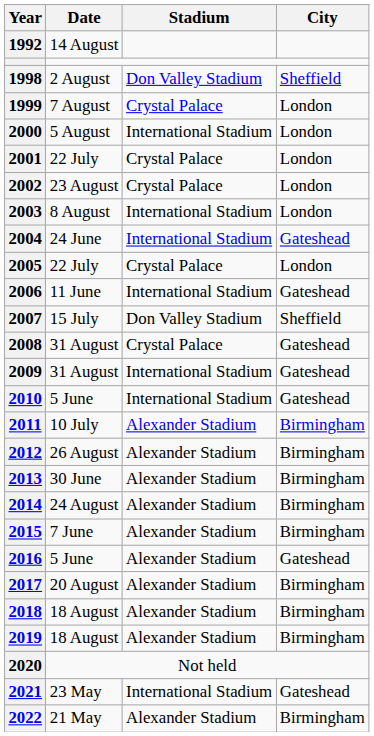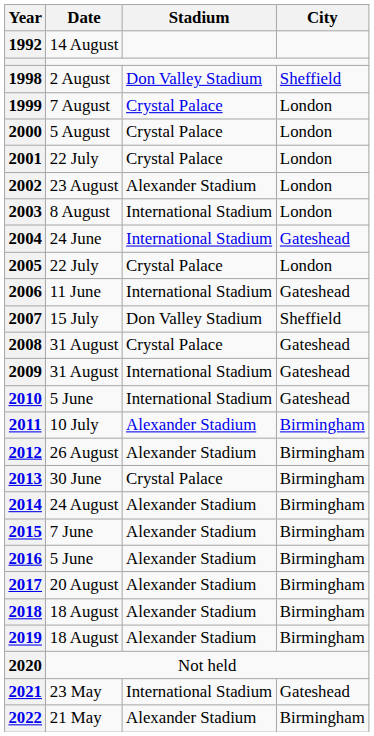2000 | Stadium: International Stadium -> Crystal Palace
2002 | Stadium: Crystal Palace -> Alexander Stadium
2013 | Stadium: Alexander Stadium -> Crystal Palace
2016 | City: Gateshead -> Birmingham
